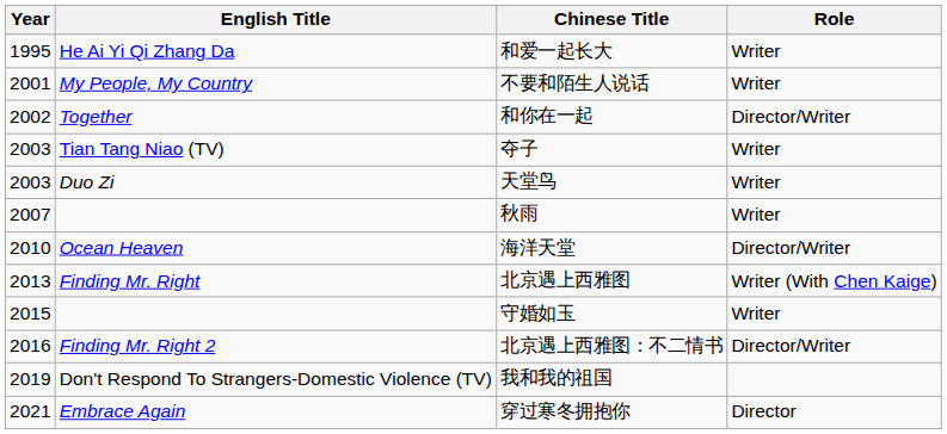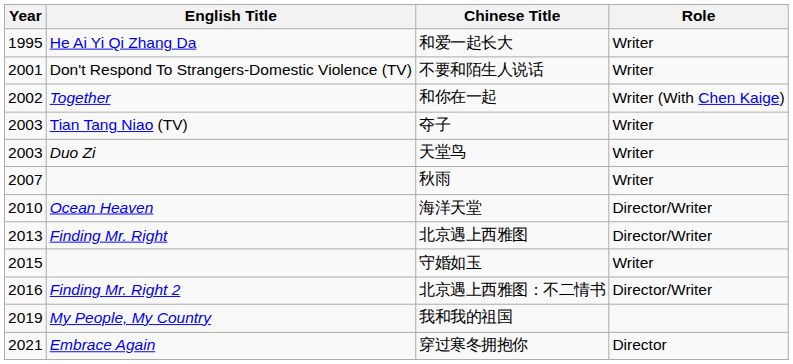不要和陌生人说话 | English Title: My People, My Country -> Don't Respond To Strangers-Domestic Violence (TV)
和你在一起 | Role: Director/Writer -> Writer (With Chen Kaige)
北京遇上西雅图 | Role: Writer (With Chen Kaige) -> Director/Writer
我和我的祖国 | English Title: Don't Respond To Strangers-Domestic Violence (TV) -> My People, My Country
